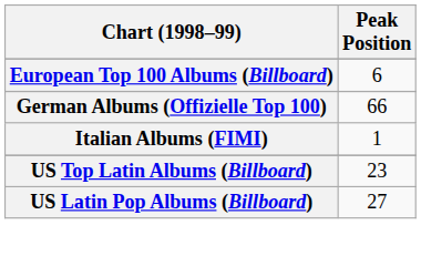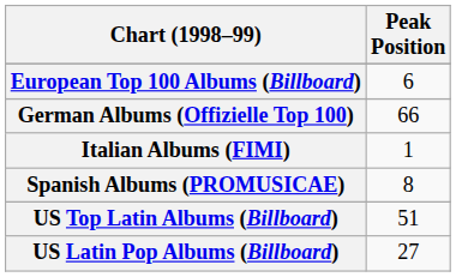+ row: Spanish Albums (PROMUSICAE) | 8
US Top Latin Albums (Billboard) | Peak Position: 23 -> 51
